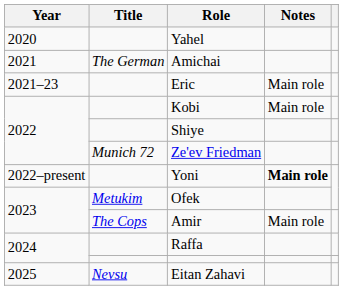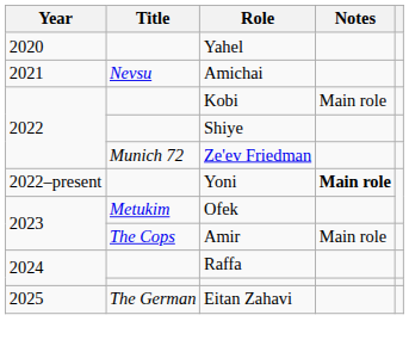Amichai | Title: The German -> Nevsu
- row: 2021–23 | Eric | Main role
Eitan Zahavi | Title: Nevsu -> The German
